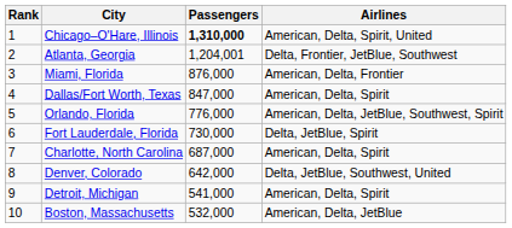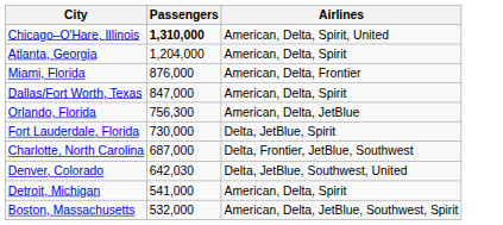- column: Rank | 1 | 2 | 3 | 4 | 5 | 6 | 7 | 8 | 9 | 10
Atlanta, Georgia | Passengers: 1,204,001 -> 1,204,000
Atlanta, Georgia | Airlines: Delta, Frontier, JetBlue, Southwest -> American, Delta, Spirit
Orlando, Florida | Passengers: 776,000 -> 756,300
Orlando, Florida | Airlines: American, Delta, JetBlue, Southwest, Spirit -> American, Delta, JetBlue
Charlotte, North Carolina | Airlines: American, Delta, Spirit -> Delta, Frontier, JetBlue, Southwest
Denver, Colorado | Passengers: 642,000 -> 642,030
Boston, Massachusetts | Airlines: American, Delta, JetBlue -> American, Delta, JetBlue, Southwest, Spirit
